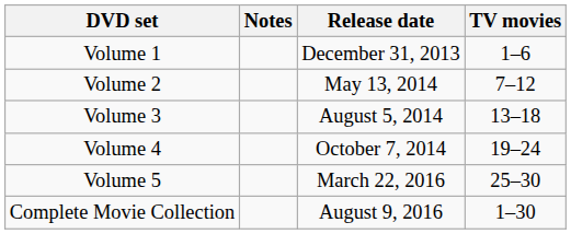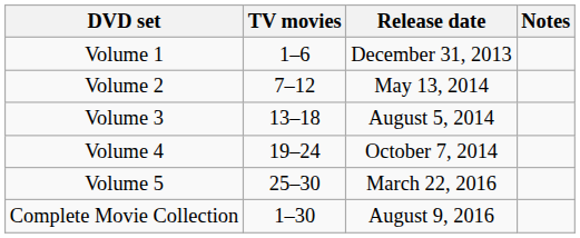columns swapped: TV movies <-> Notes
